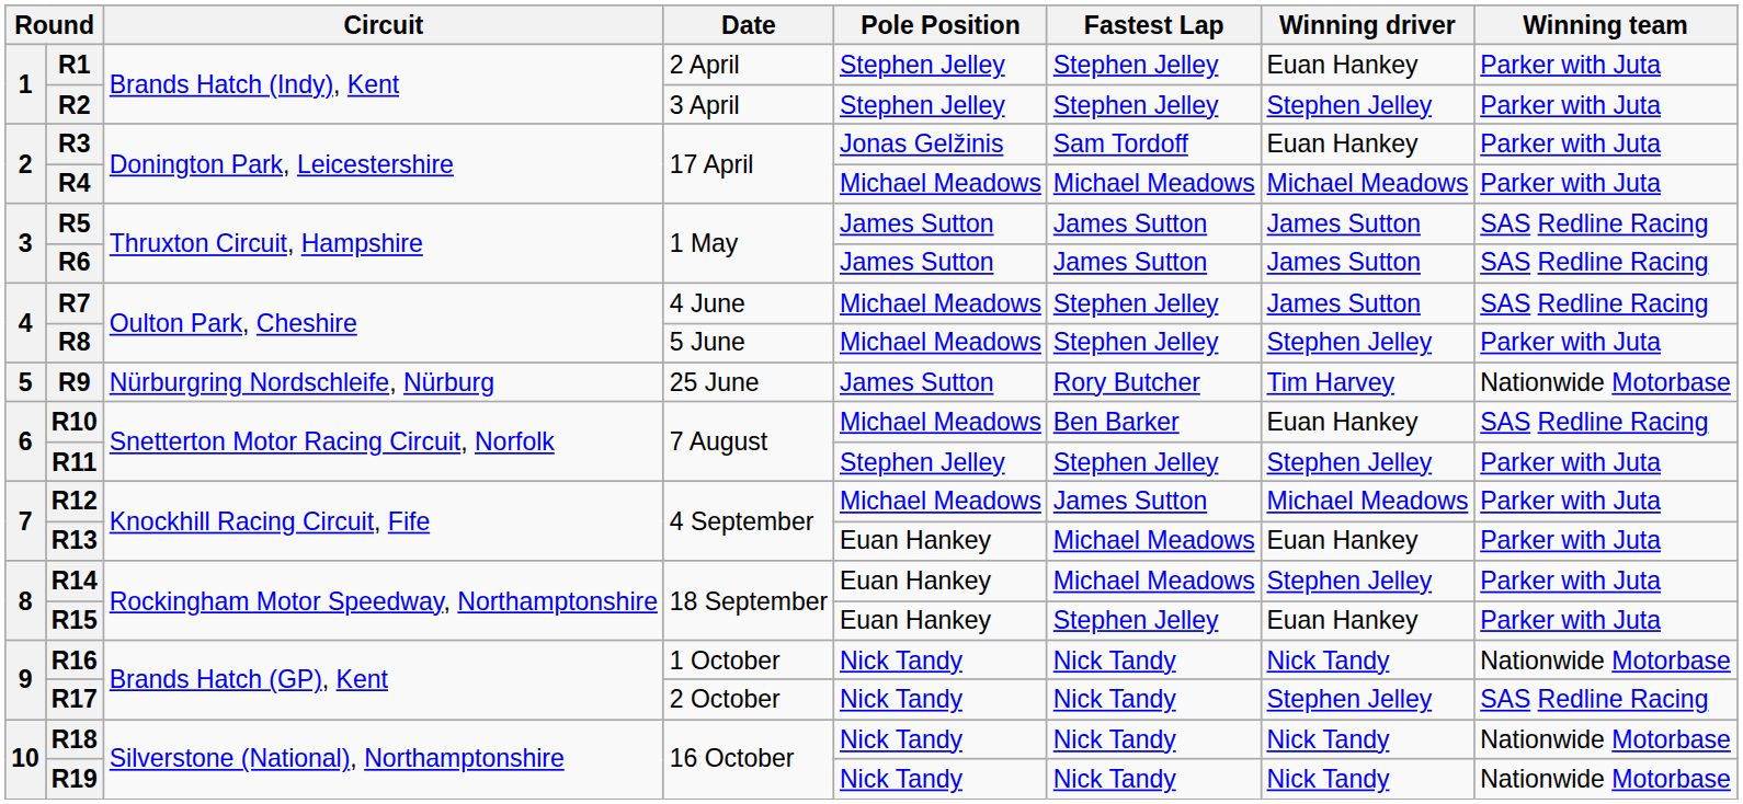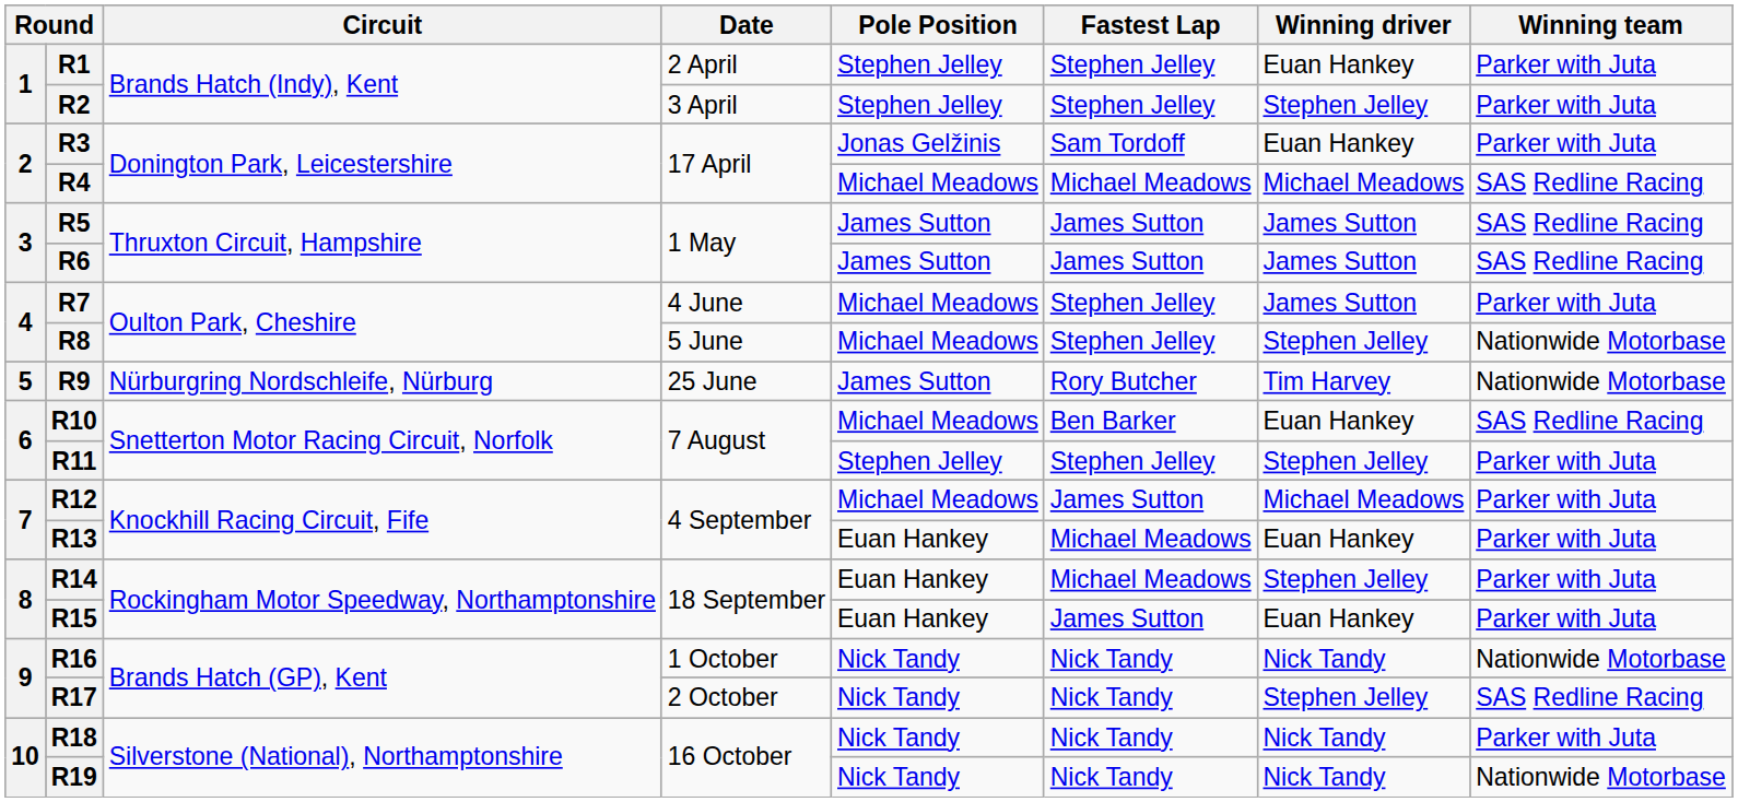R4 | Winning team: Parker with Juta -> SAS Redline Racing
R7 | Winning team: SAS Redline Racing -> Parker with Juta
R8 | Winning team: Parker with Juta -> Nationwide Motorbase
R15 | Fastest Lap: Stephen Jelley -> James Sutton
R18 | Winning team: Nationwide Motorbase -> Parker with Juta
